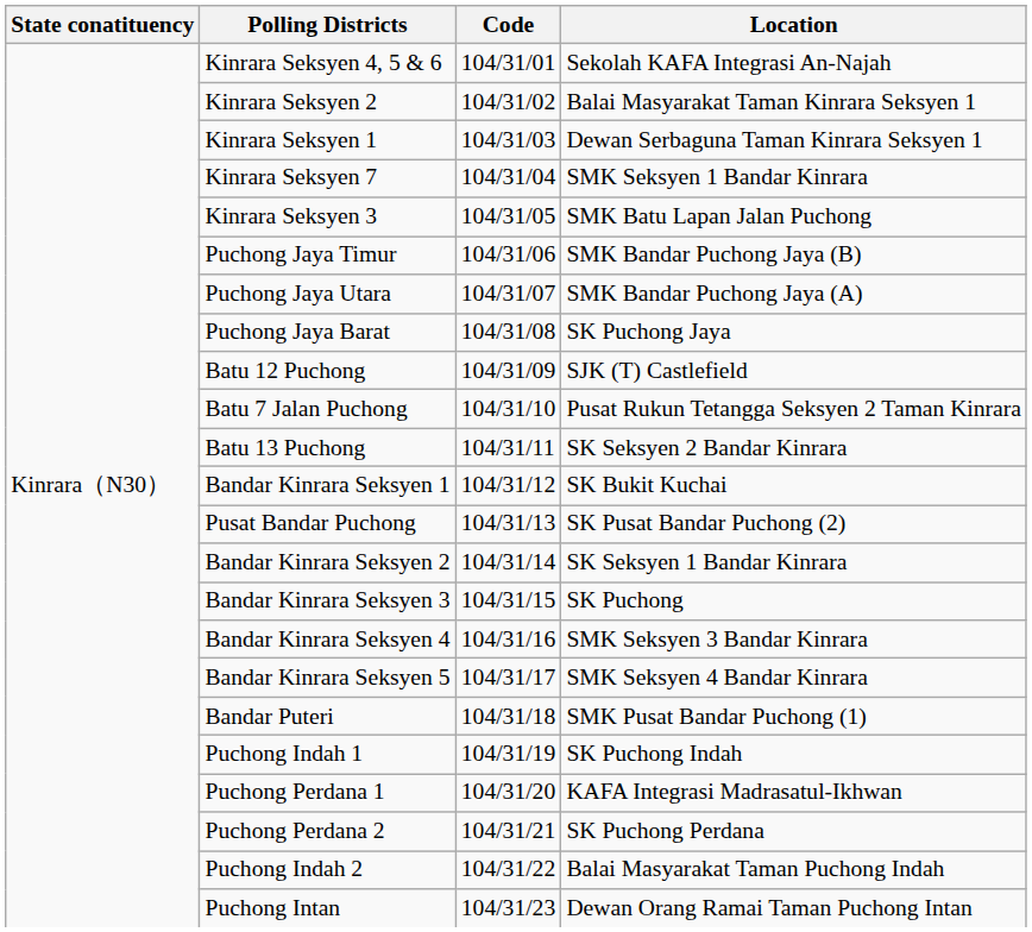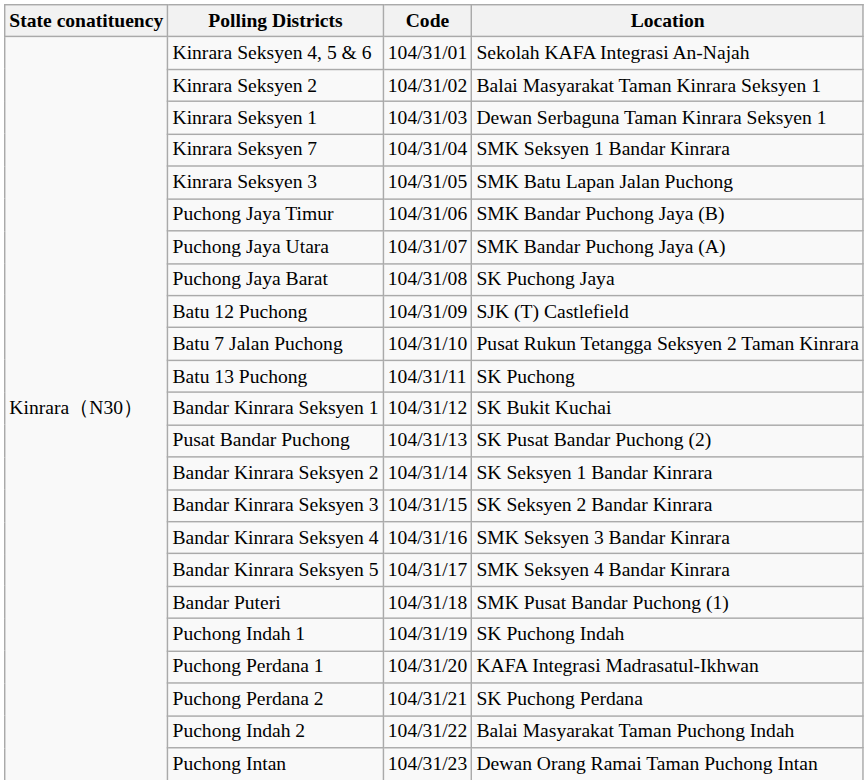Batu 13 Puchong | Location: SK Seksyen 2 Bandar Kinrara -> SK Puchong
Bandar Kinrara Seksyen 3 | Location: SK Puchong -> SK Seksyen 2 Bandar Kinrara
